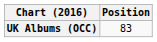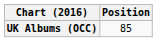UK Albums (OCC) | Position: 83 -> 85
